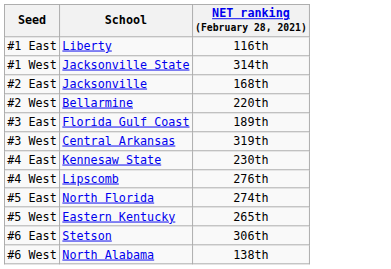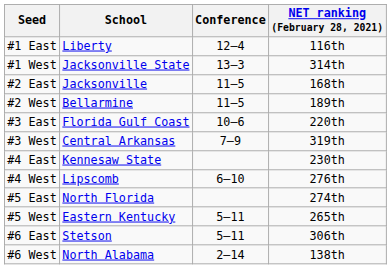+ column: Conference | 12–4 | 13–3 | 11–5 | 11–5 | 10–6 | 7–9 | 6–10 | 5–11 | 5–11 | 2–14
#2 West | NET ranking (February 28, 2021): 220th -> 189th
#3 East | NET ranking (February 28, 2021): 189th -> 220th
